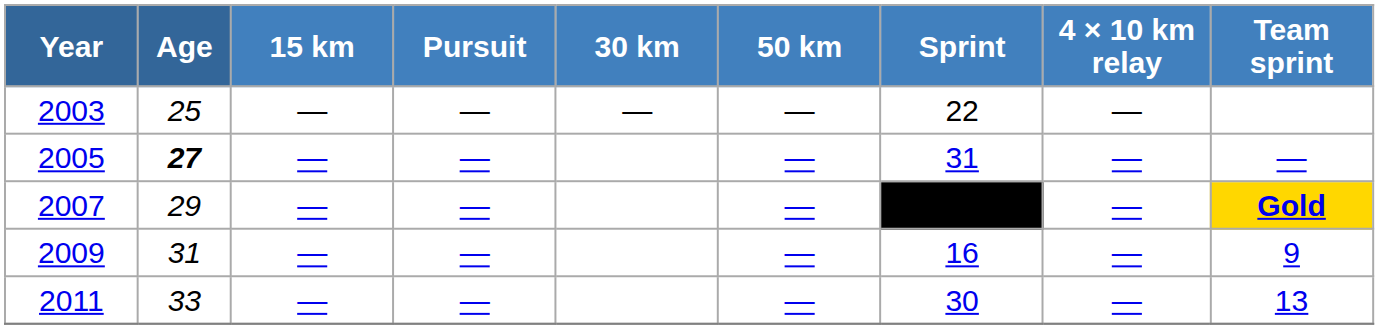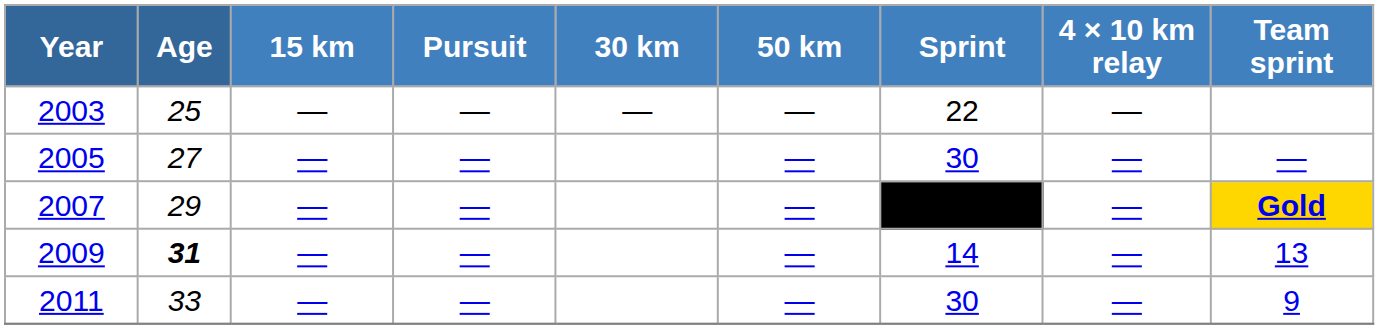2005 | Age: bold -> normal
2005 | Sprint: 31 -> 30
2009 | Age: normal -> bold
2009 | Sprint: 16 -> 14
2009 | Team sprint: 9 -> 13
2011 | Team sprint: 13 -> 9
